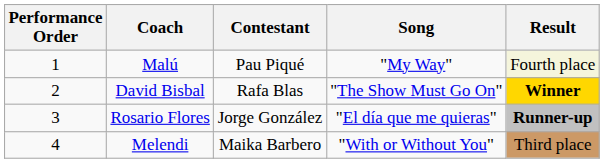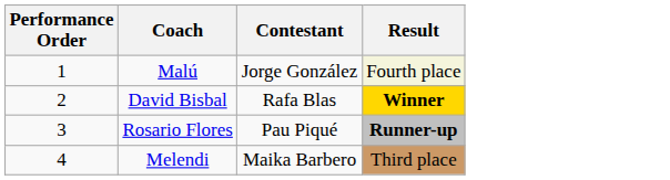- column: Song | "My Way" | "The Show Must Go On" | "El día que me quieras" | "With or Without You"
Malú | Contestant: Pau Piqué -> Jorge González
Rosario Flores | Contestant: Jorge González -> Pau Piqué
